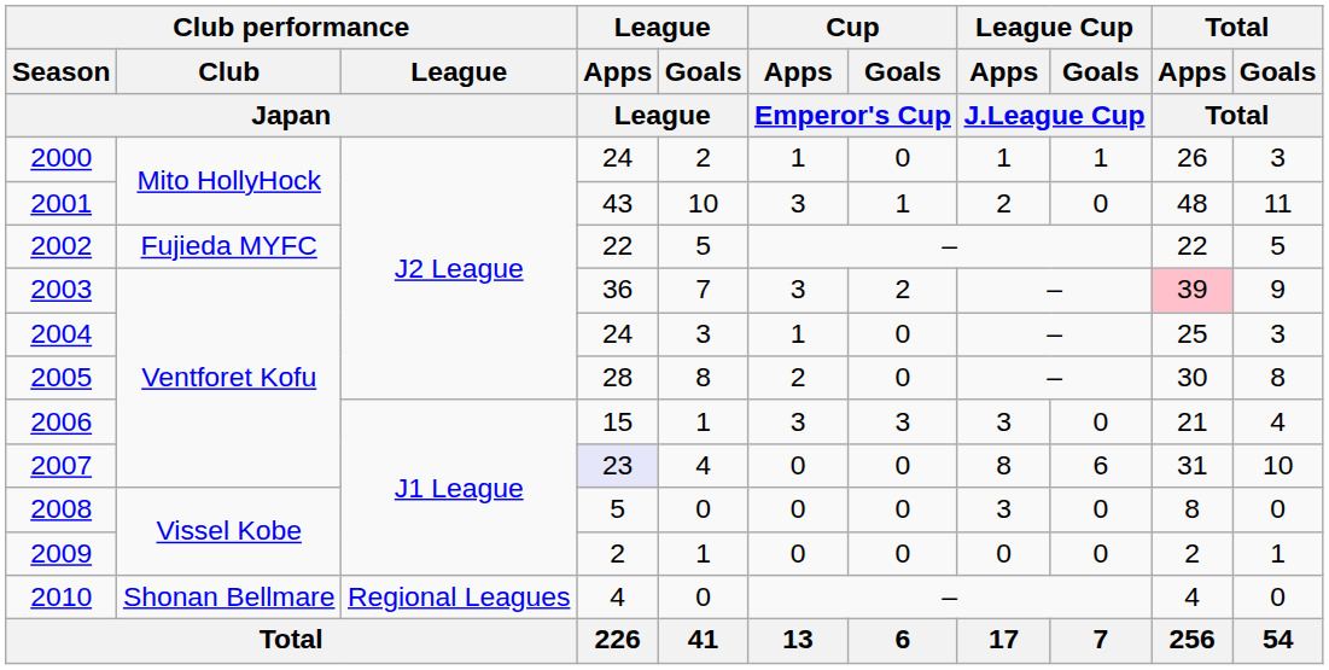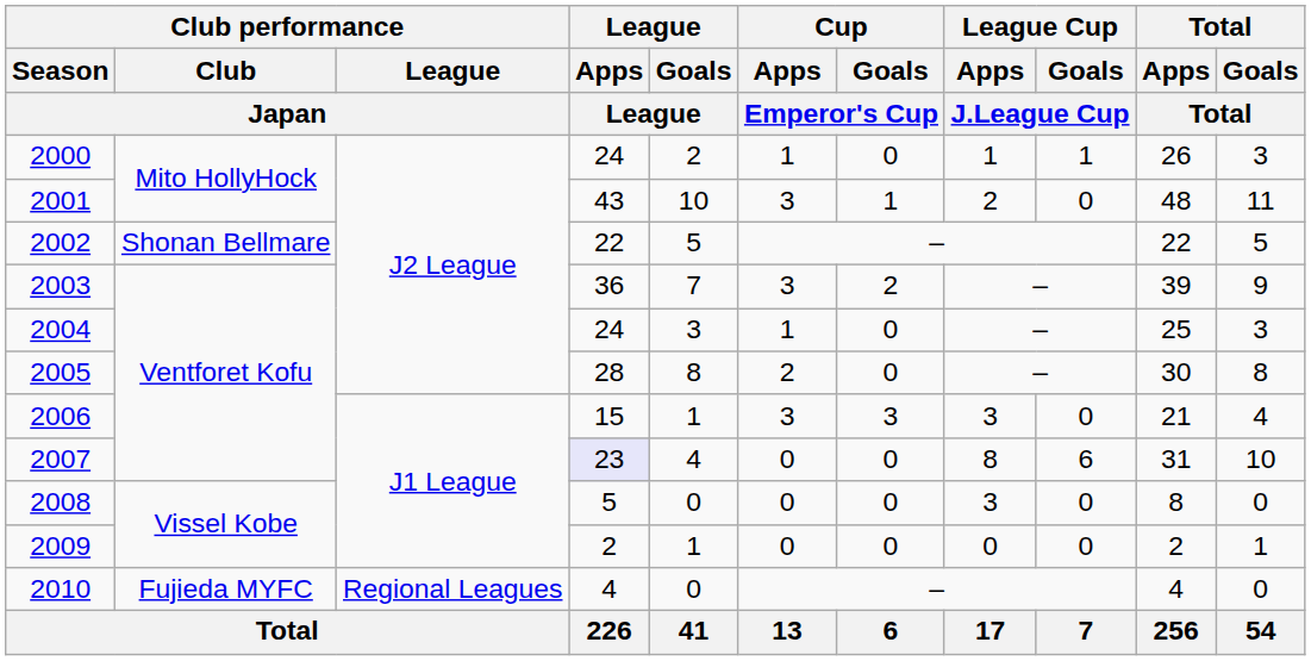2002 | Club performance / Club / Japan: Fujieda MYFC -> Shonan Bellmare
2003 | Total / Apps / Total: pink background -> no background
2010 | Club performance / Club / Japan: Shonan Bellmare -> Fujieda MYFC
